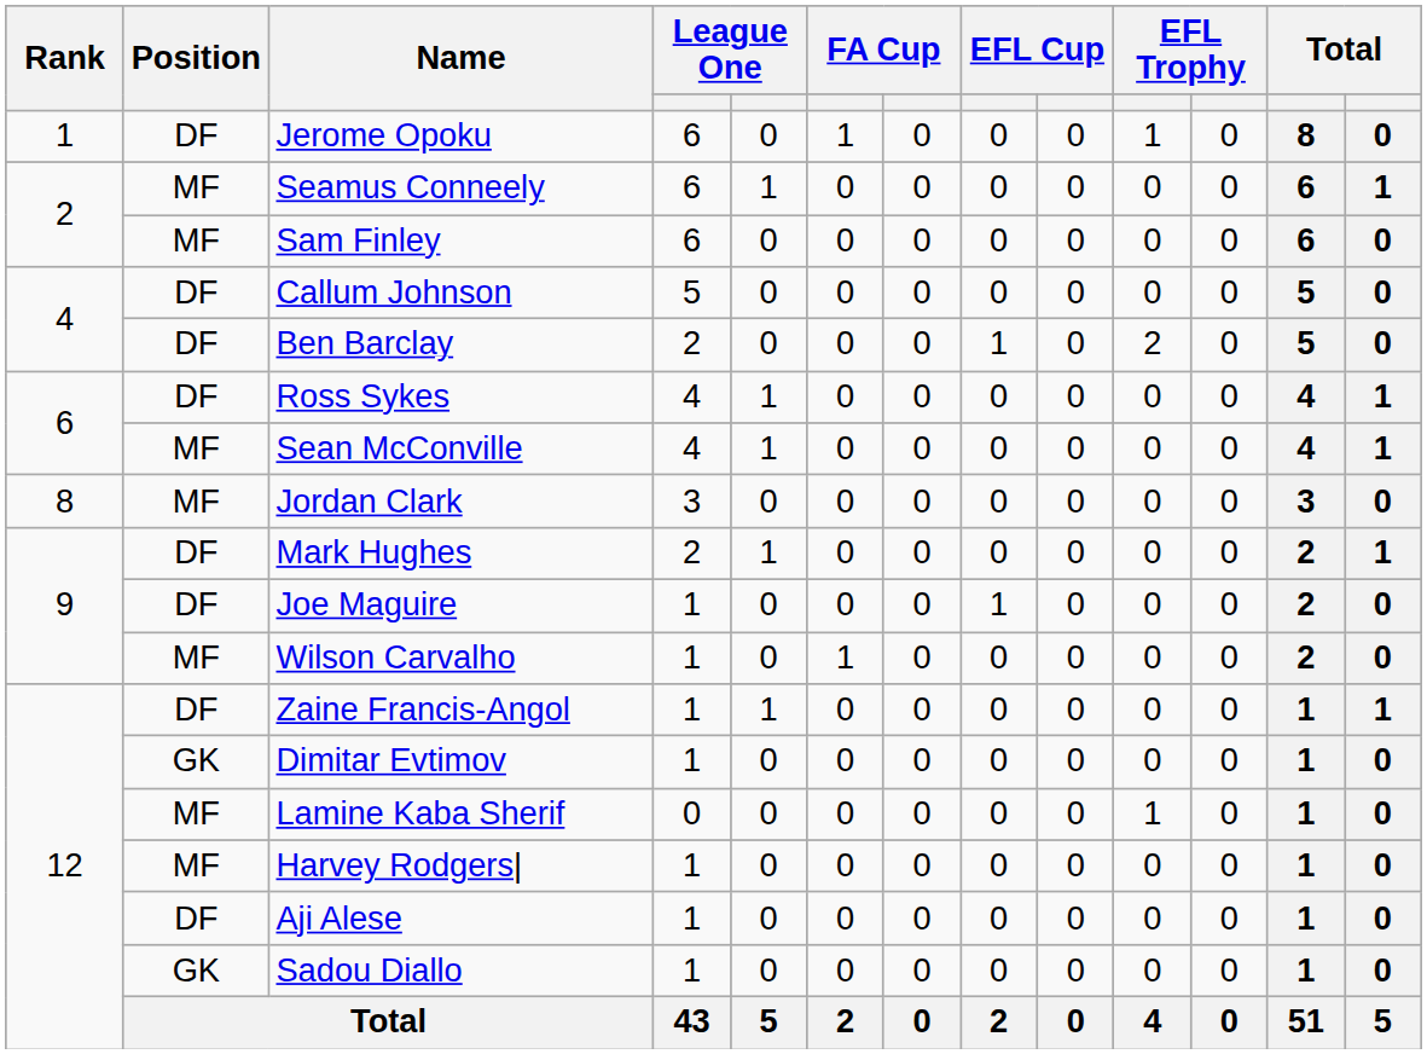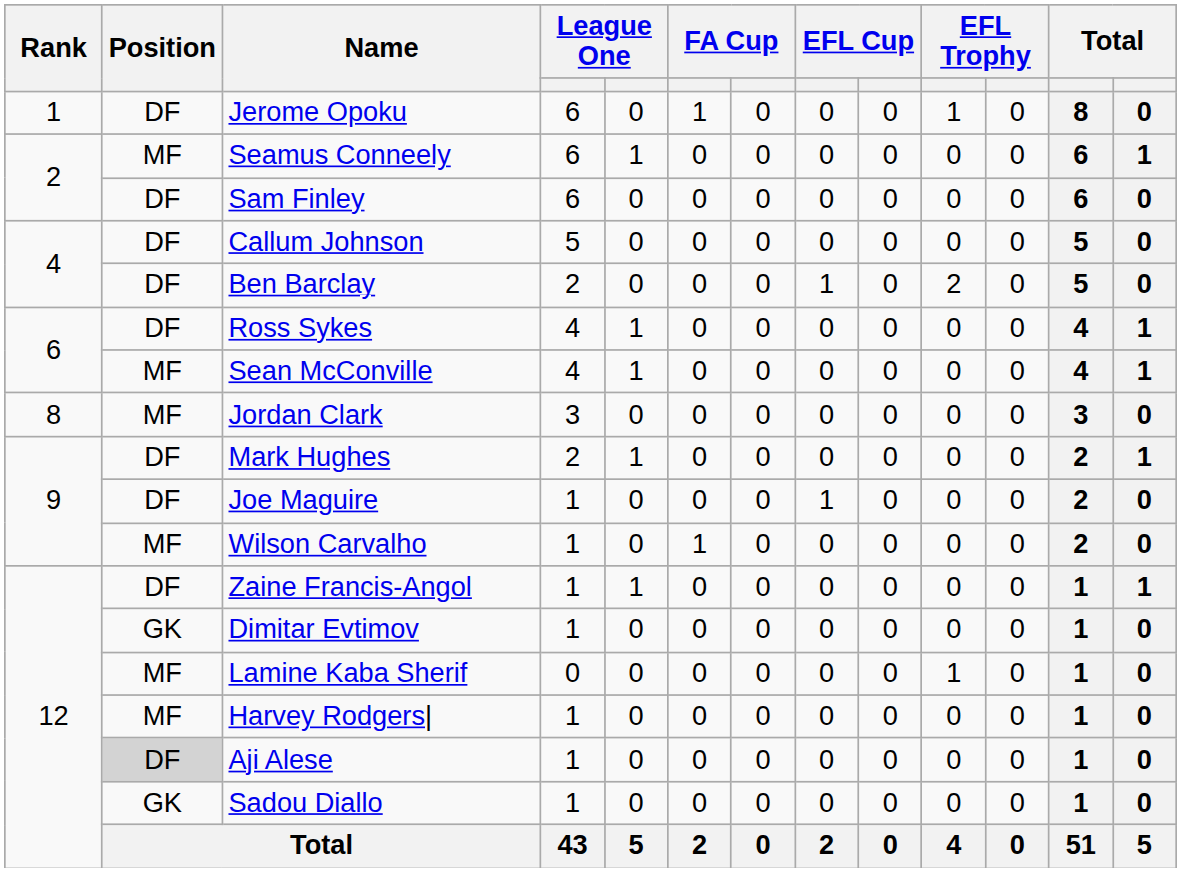Sam Finley | Position: MF -> DF
Aji Alese | Position: no background -> lightgrey background
